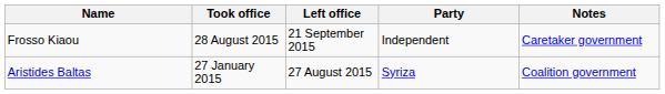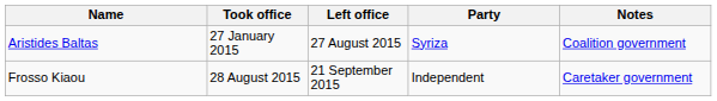rows swapped: Aristides Baltas <-> Frosso Kiaou
